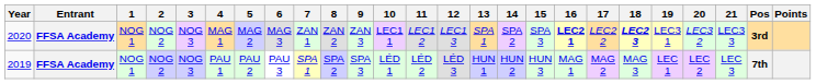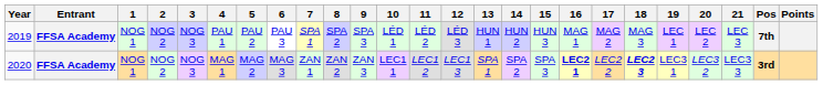rows swapped: 2019 <-> 2020
